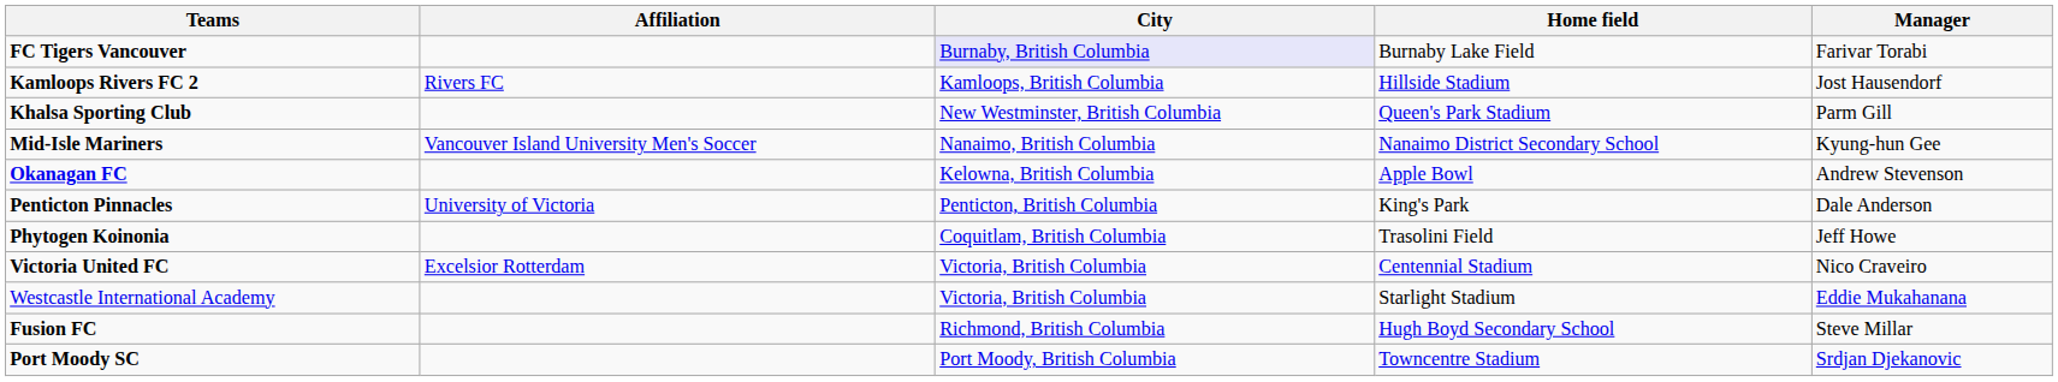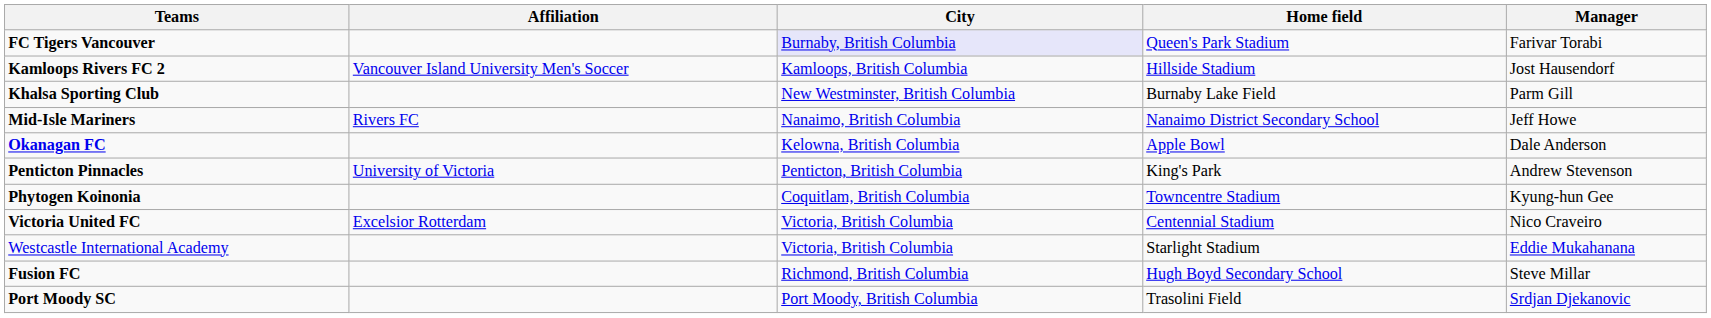FC Tigers Vancouver | Home field: Burnaby Lake Field -> Queen's Park Stadium
Kamloops Rivers FC 2 | Affiliation: Rivers FC -> Vancouver Island University Men's Soccer
Khalsa Sporting Club | Home field: Queen's Park Stadium -> Burnaby Lake Field
Mid-Isle Mariners | Affiliation: Vancouver Island University Men's Soccer -> Rivers FC
Mid-Isle Mariners | Manager: Kyung-hun Gee -> Jeff Howe
Okanagan FC | Manager: Andrew Stevenson -> Dale Anderson
Penticton Pinnacles | Manager: Dale Anderson -> Andrew Stevenson
Phytogen Koinonia | Home field: Trasolini Field -> Towncentre Stadium
Phytogen Koinonia | Manager: Jeff Howe -> Kyung-hun Gee
Port Moody SC | Home field: Towncentre Stadium -> Trasolini Field
